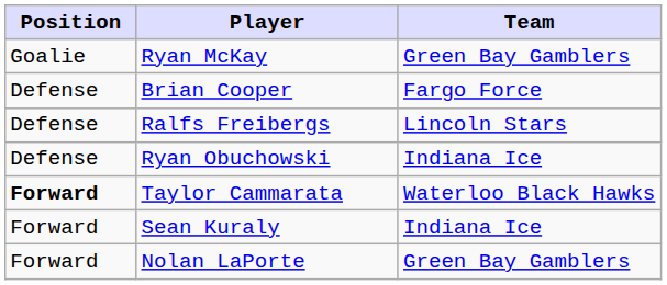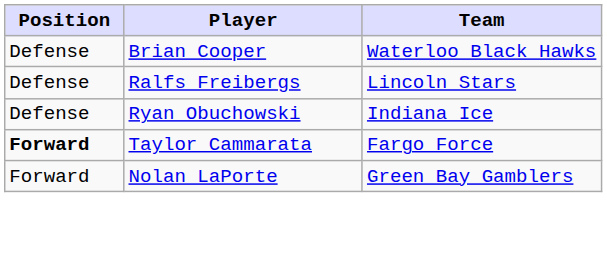- row: Goalie | Ryan McKay | Green Bay Gamblers
Brian Cooper | Team: Fargo Force -> Waterloo Black Hawks
Taylor Cammarata | Team: Waterloo Black Hawks -> Fargo Force
- row: Forward | Sean Kuraly | Indiana Ice
